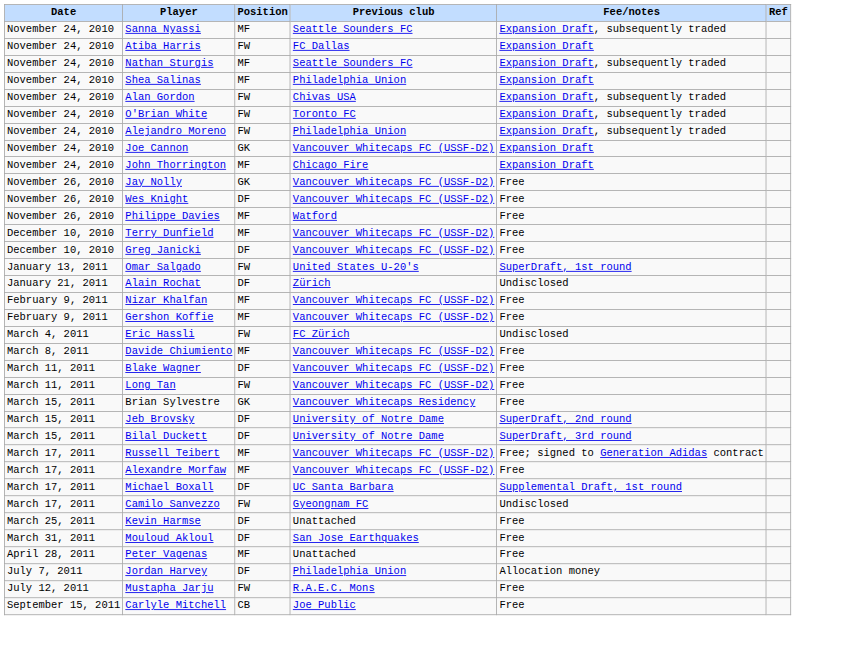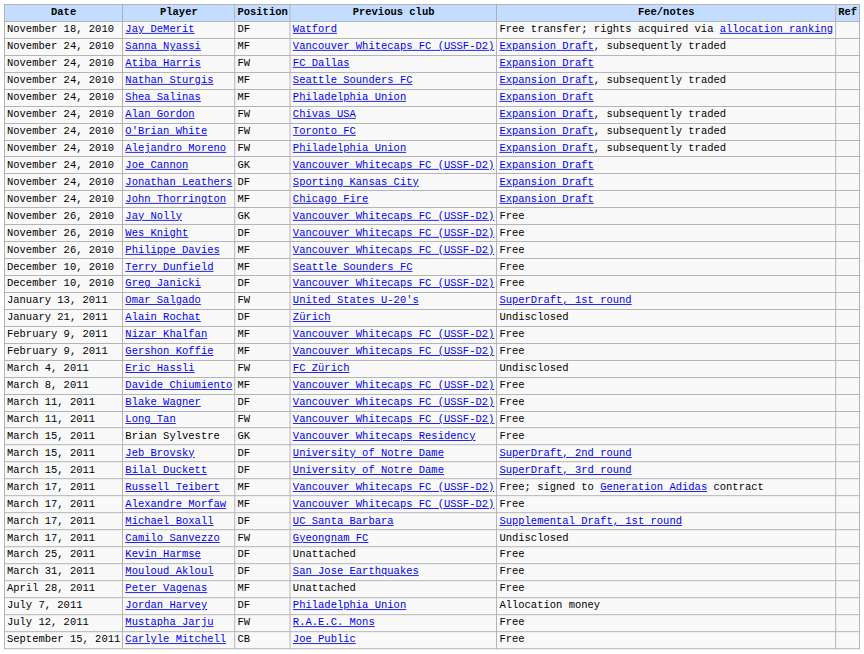+ row: November 18, 2010 | Jay DeMerit | DF | Watford | Free transfer; rights acquired via allocation ranking
Sanna Nyassi | Previous club: Seattle Sounders FC -> Vancouver Whitecaps FC (USSF-D2)
+ row: November 24, 2010 | Jonathan Leathers | DF | Sporting Kansas City | Expansion Draft
Philippe Davies | Previous club: Watford -> Vancouver Whitecaps FC (USSF-D2)
Terry Dunfield | Previous club: Vancouver Whitecaps FC (USSF-D2) -> Seattle Sounders FC
